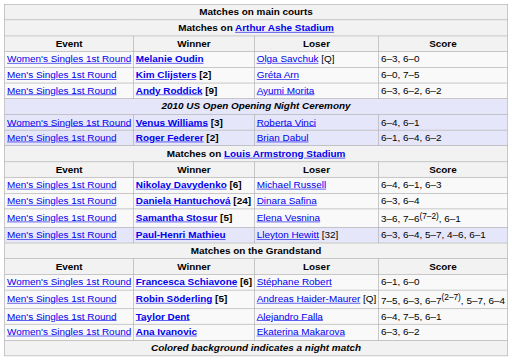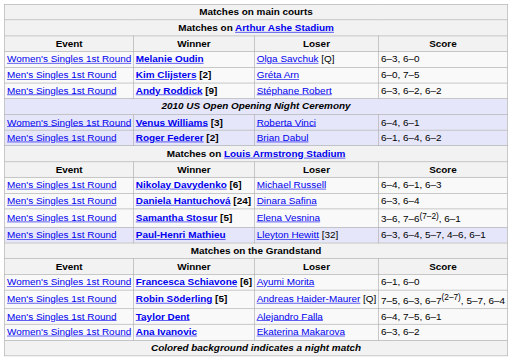Andy Roddick [9] | Loser: Ayumi Morita -> Stéphane Robert
Francesca Schiavone [6] | Loser: Stéphane Robert -> Ayumi Morita
